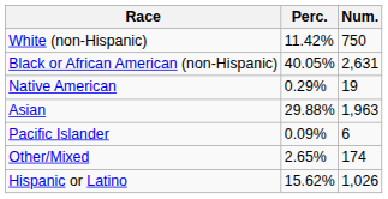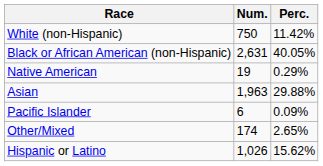columns swapped: Num. <-> Perc.
